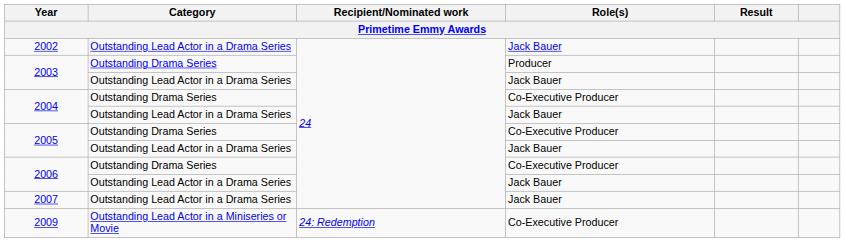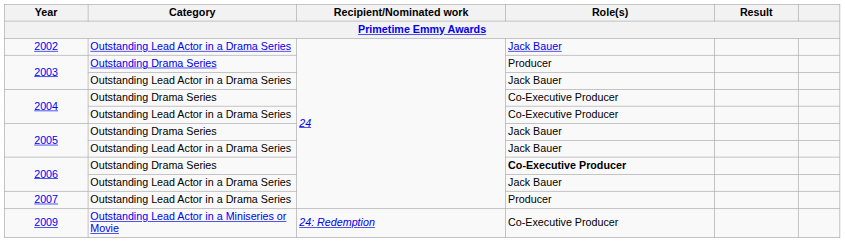2004 / Outstanding Lead Actor in a Drama Series | Role(s): Jack Bauer -> Co-Executive Producer
2005 / Outstanding Drama Series | Role(s): Co-Executive Producer -> Jack Bauer
2006 / Outstanding Drama Series | Role(s): normal -> bold
2007 | Role(s): Jack Bauer -> Producer
